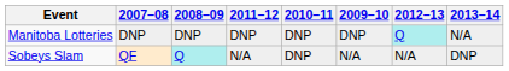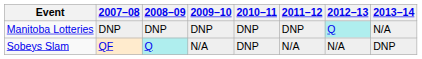columns swapped: 2009–10 <-> 2011–12
